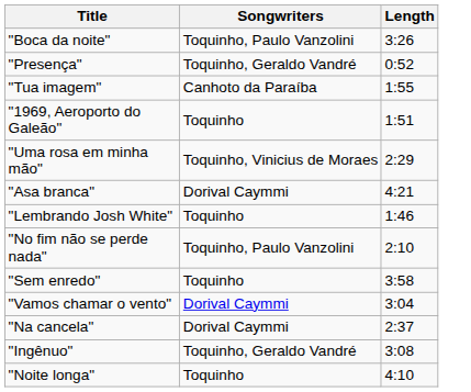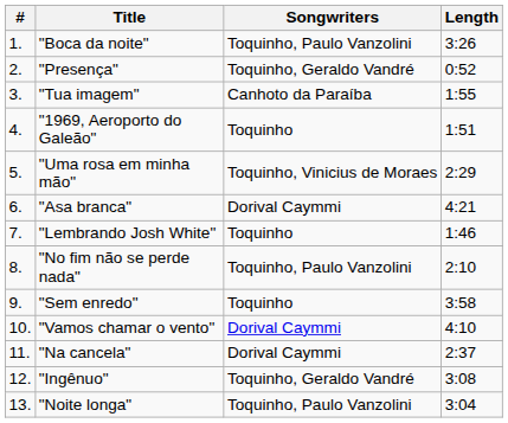+ column: # | 1. | 2. | 3. | 4. | 5. | 6. | 7. | 8. | 9. | 10. | 11. | 12. | 13.
"Vamos chamar o vento" | Length: 3:04 -> 4:10
"Noite longa" | Songwriters: Toquinho -> Toquinho, Paulo Vanzolini
"Noite longa" | Length: 4:10 -> 3:04
